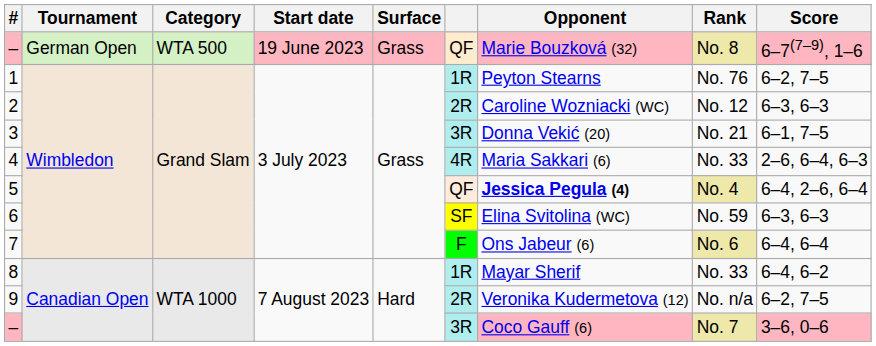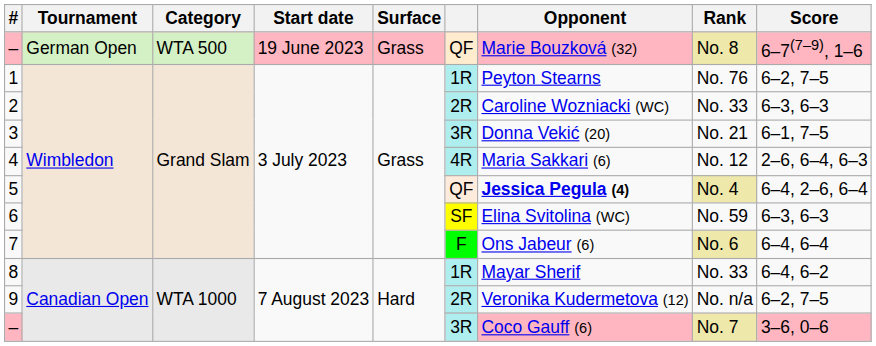2 | Rank: No. 12 -> No. 33
4 | Rank: No. 33 -> No. 12
